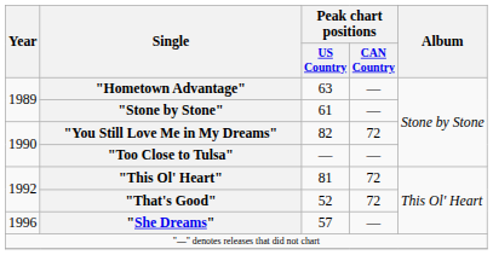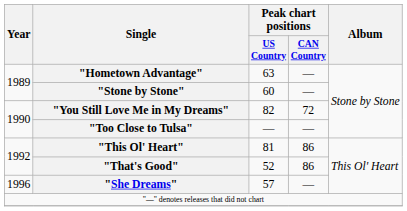"Stone by Stone" | Peak chart positions / US Country: 61 -> 60
"This Ol' Heart" | Peak chart positions / CAN Country: 72 -> 86
"That's Good" | Peak chart positions / CAN Country: 72 -> 86
